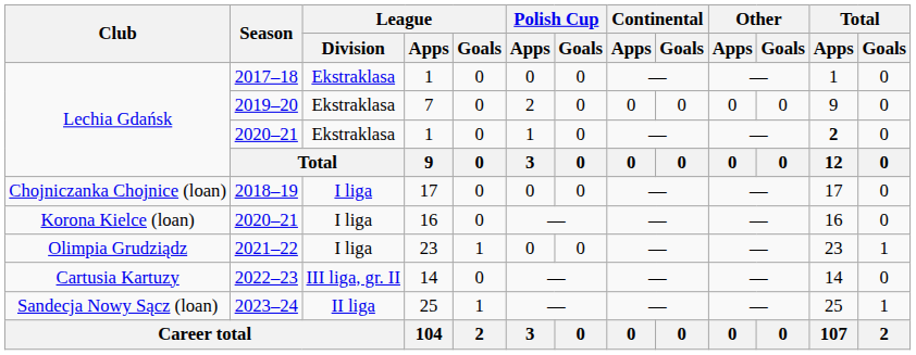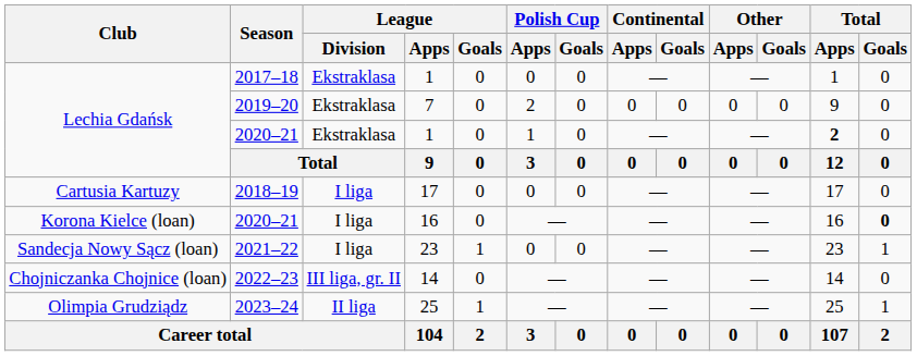2018–19 | Club: Chojniczanka Chojnice (loan) -> Cartusia Kartuzy
2020–21 / 16 | Total / Goals: normal -> bold
2021–22 | Club: Olimpia Grudziądz -> Sandecja Nowy Sącz (loan)
2022–23 | Club: Cartusia Kartuzy -> Chojniczanka Chojnice (loan)
2023–24 | Club: Sandecja Nowy Sącz (loan) -> Olimpia Grudziądz
